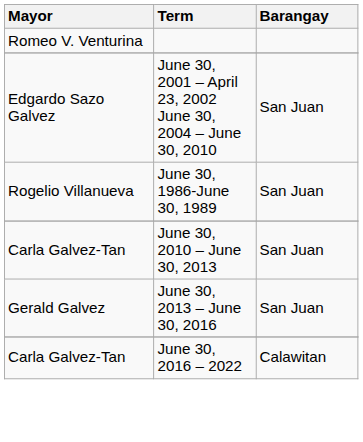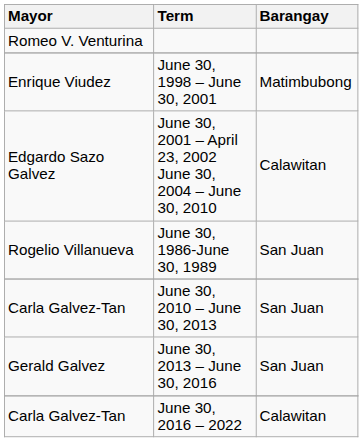+ row: Enrique Viudez | June 30, 1998 – June 30, 2001 | Matimbubong
June 30, 2001 – April 23, 2002 June 30, 2004 – June 30, 2010 | Barangay: San Juan -> Calawitan
